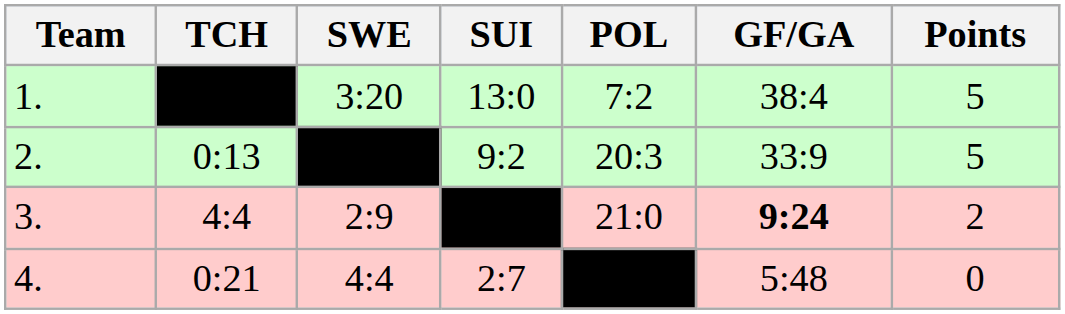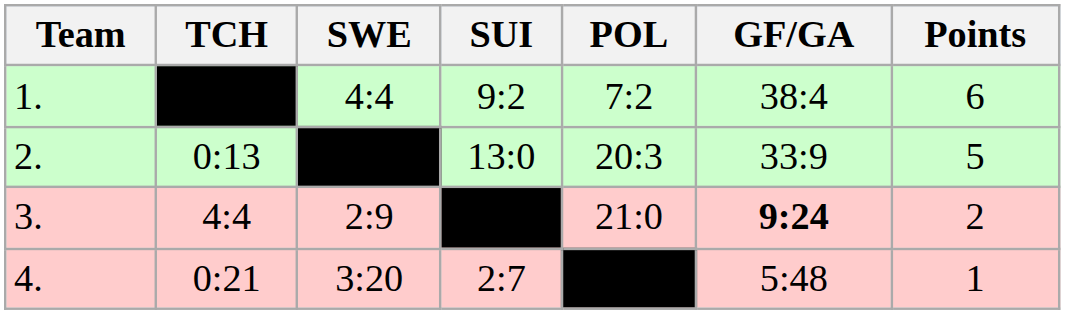1. | SWE: 3:20 -> 4:4
1. | SUI: 13:0 -> 9:2
1. | Points: 5 -> 6
2. | SUI: 9:2 -> 13:0
4. | SWE: 4:4 -> 3:20
4. | Points: 0 -> 1
